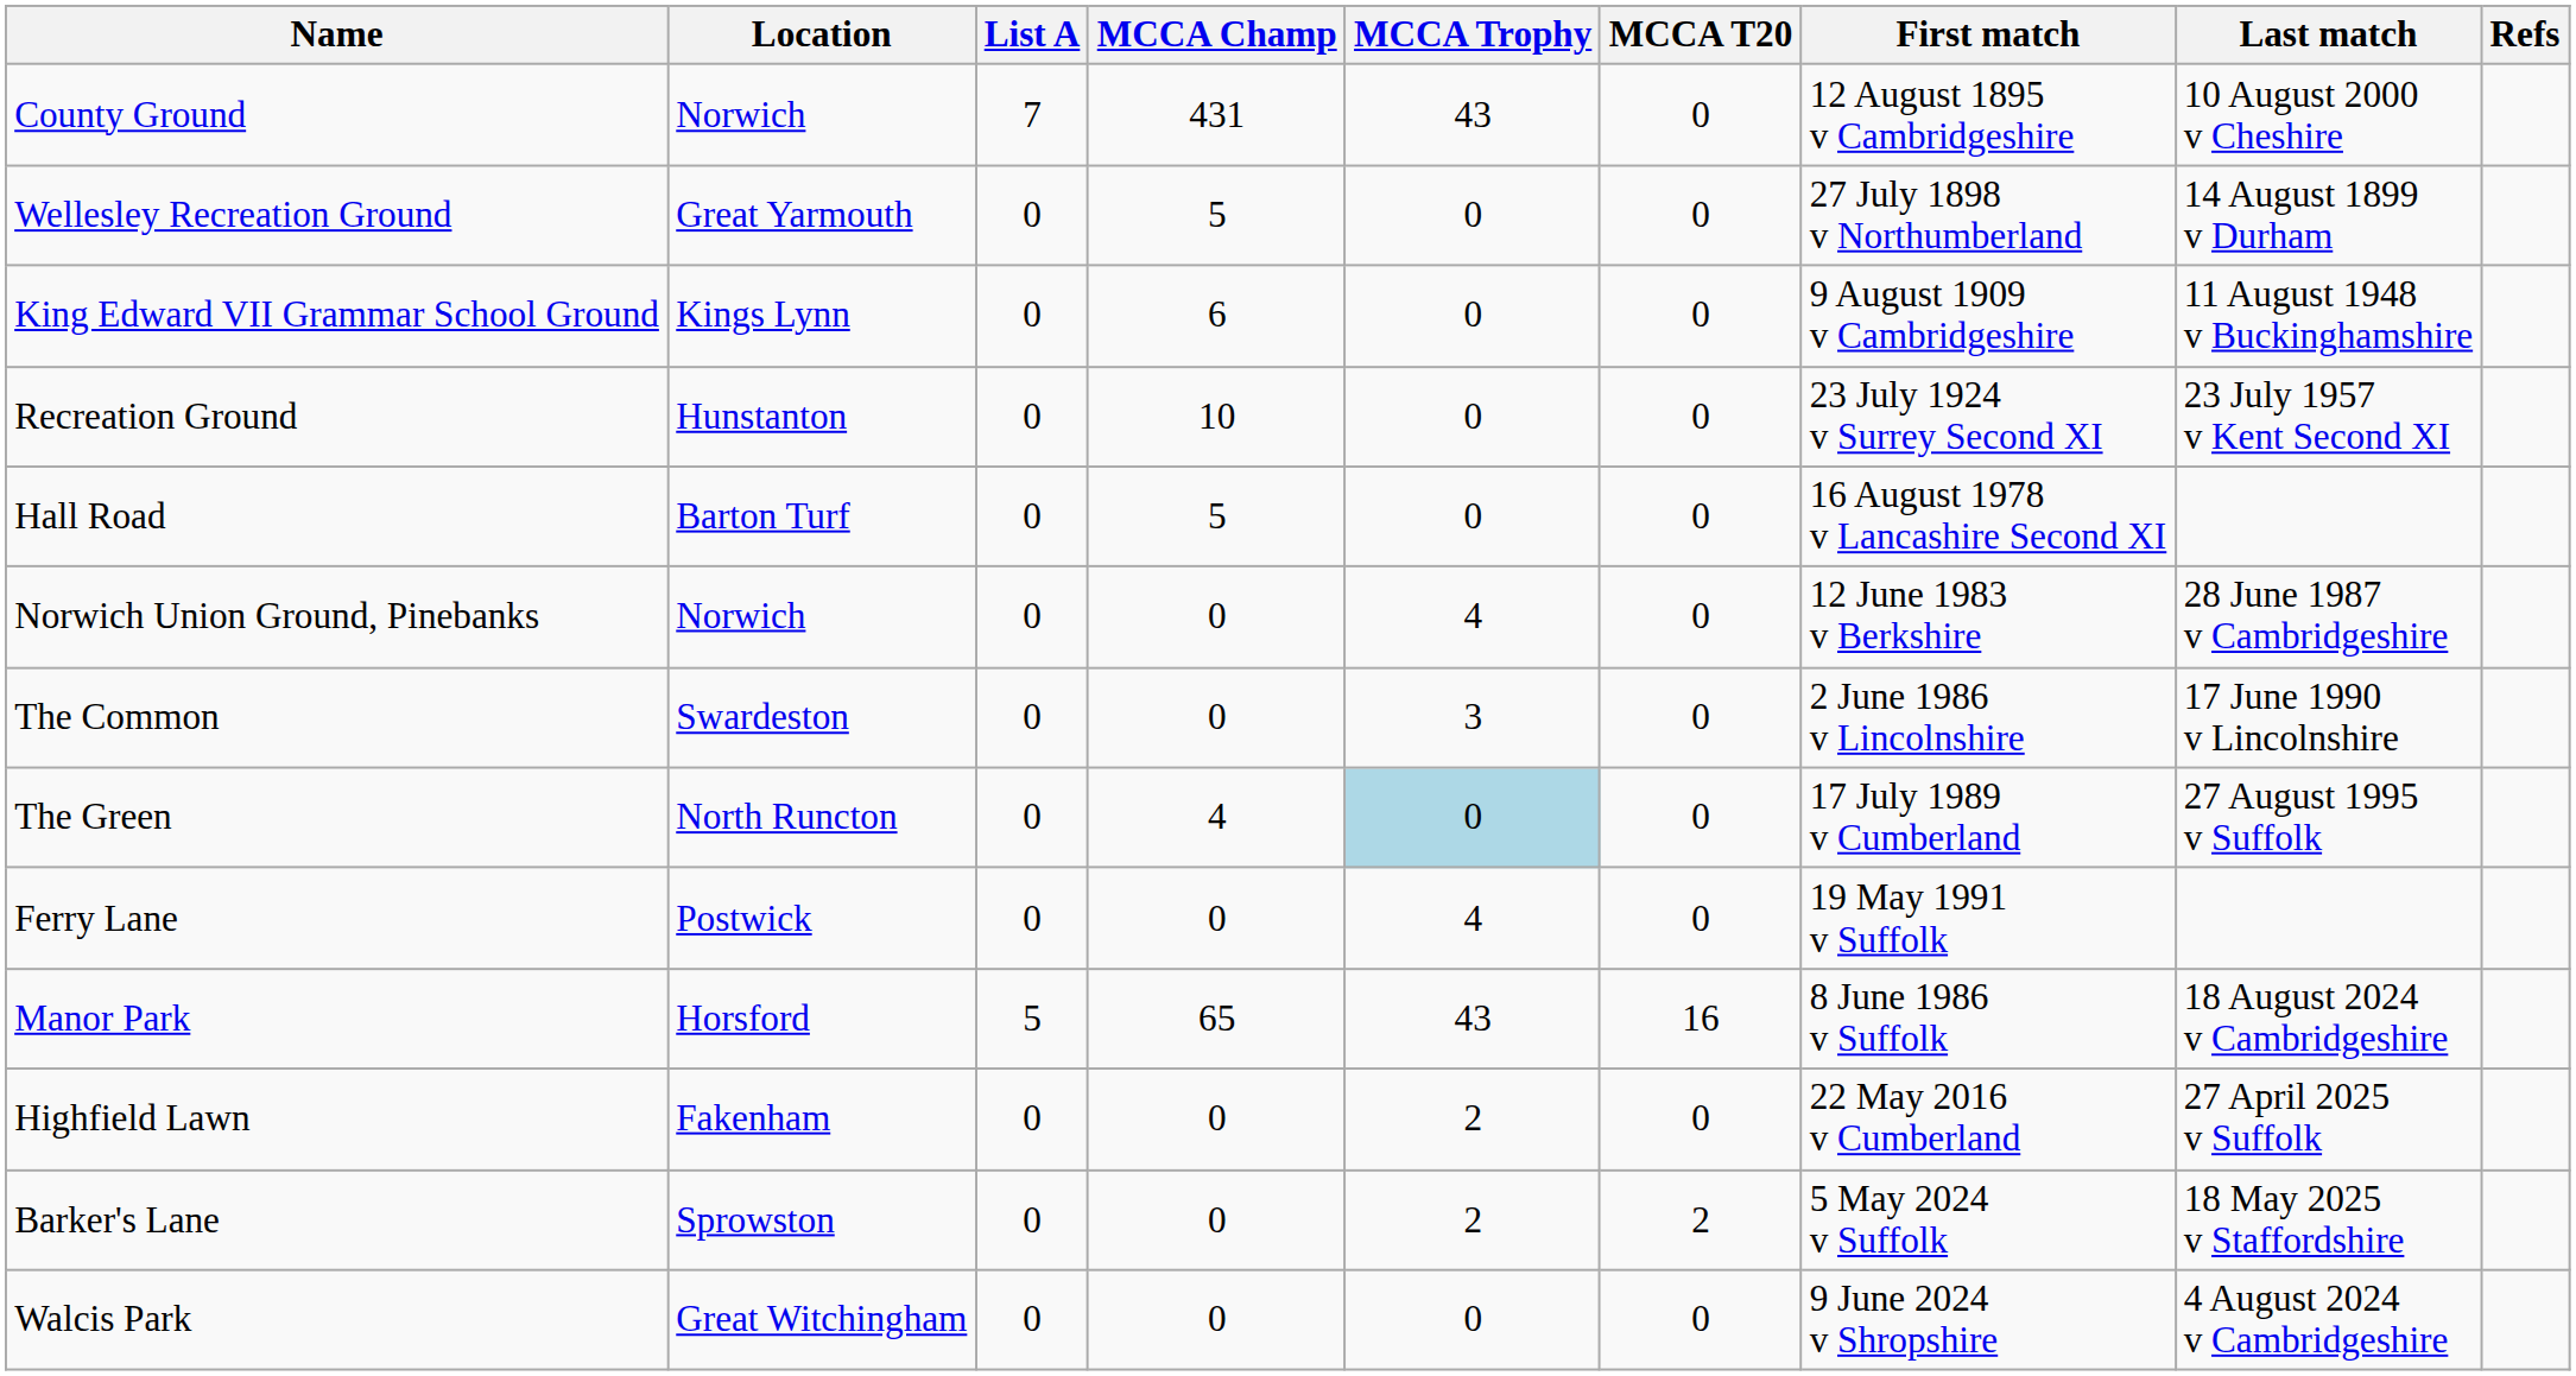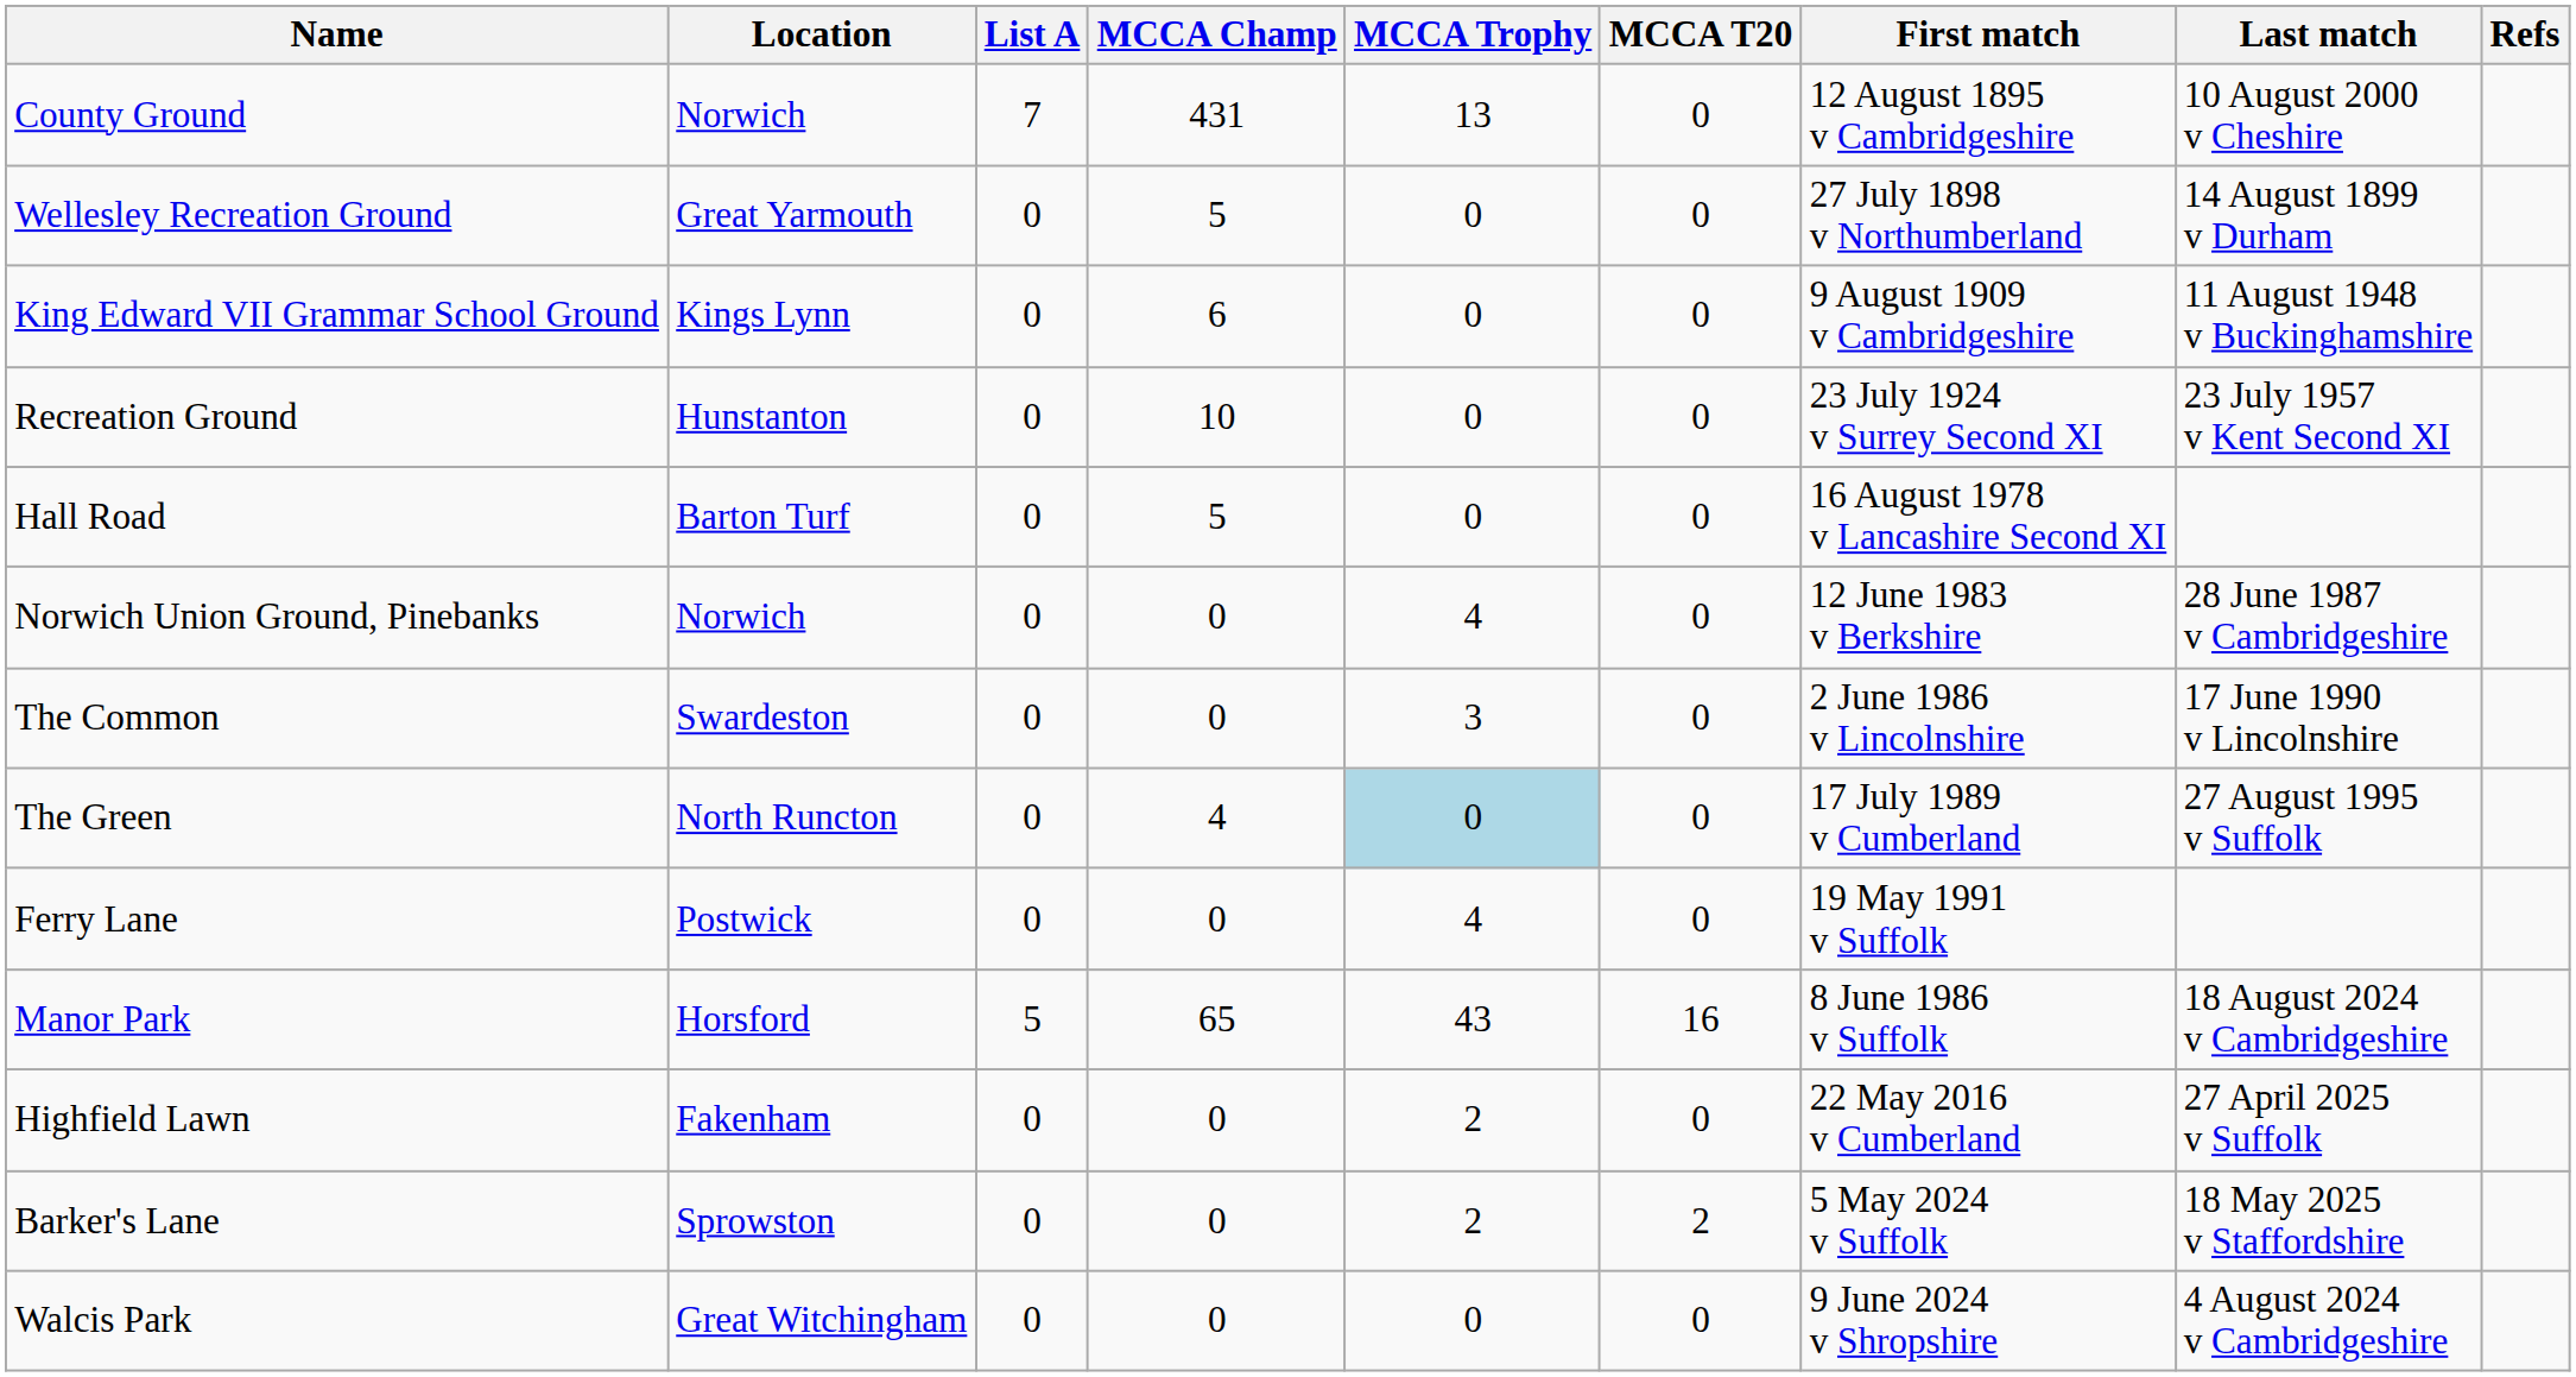County Ground | MCCA Trophy: 43 -> 13
